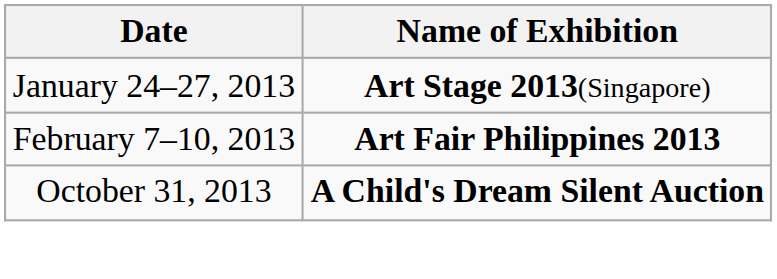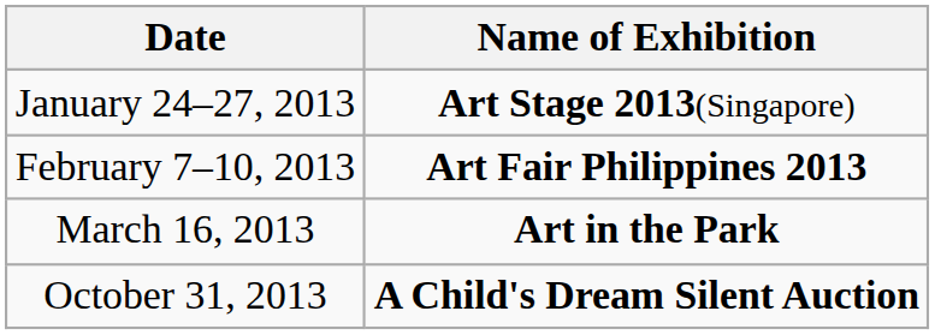+ row: March 16, 2013 | Art in the Park
